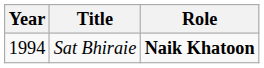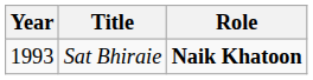Sat Bhiraie | Year: 1994 -> 1993
